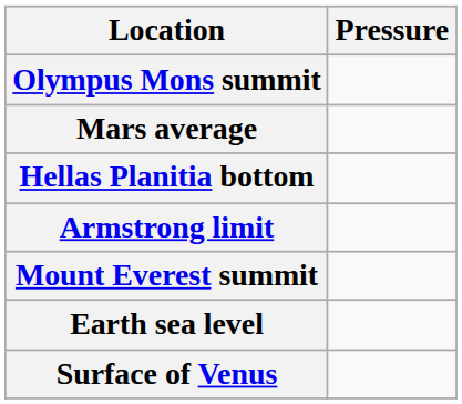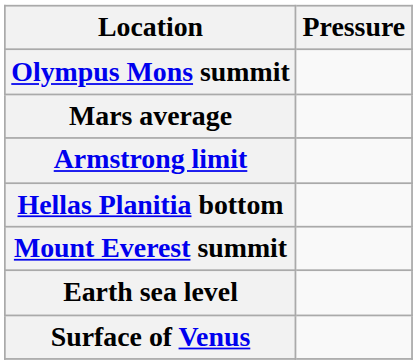rows swapped: Hellas Planitia bottom <-> Armstrong limit
